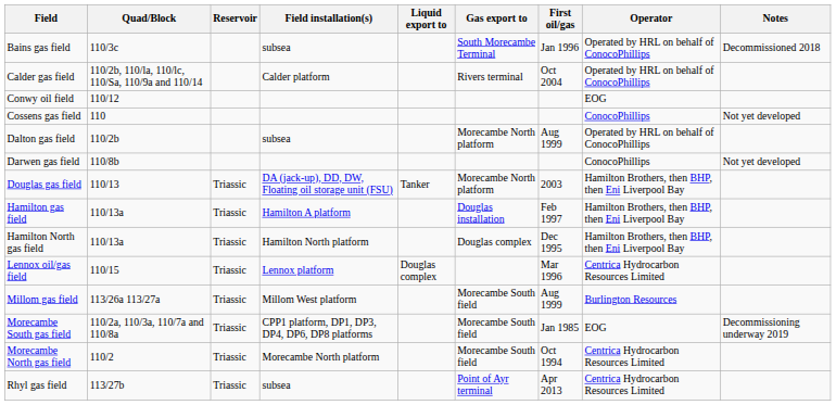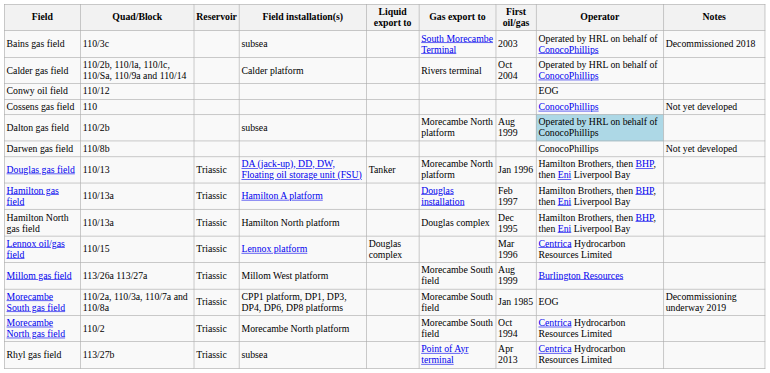Bains gas field | First oil/gas: Jan 1996 -> 2003
Dalton gas field | Operator: no background -> lightblue background
Douglas gas field | First oil/gas: 2003 -> Jan 1996
